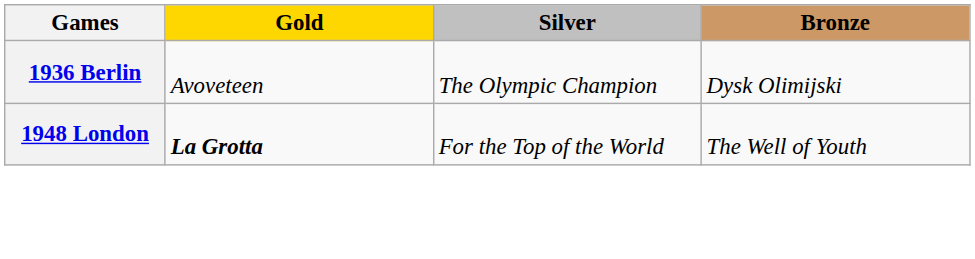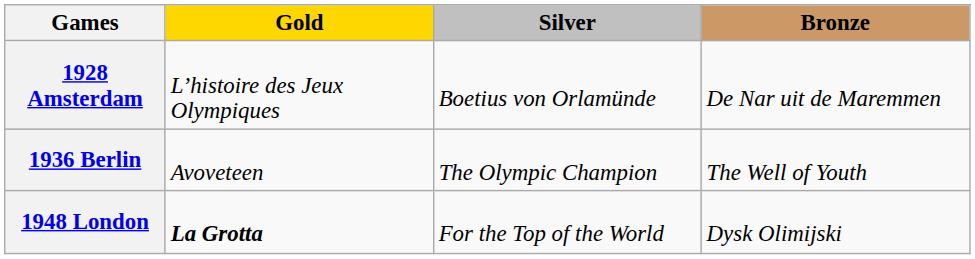+ row: 1928 Amsterdam | L’histoire des Jeux Olympiques | Boetius von Orlamünde | De Nar uit de Maremmen
1936 Berlin | Bronze: Dysk Olimijski -> The Well of Youth
1948 London | Bronze: The Well of Youth -> Dysk Olimijski
